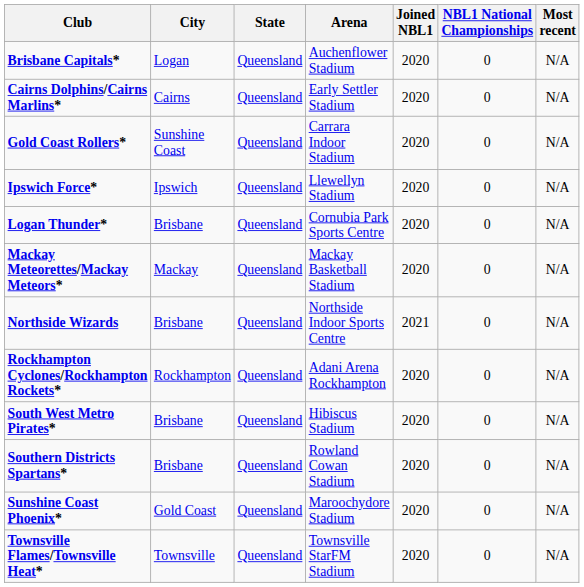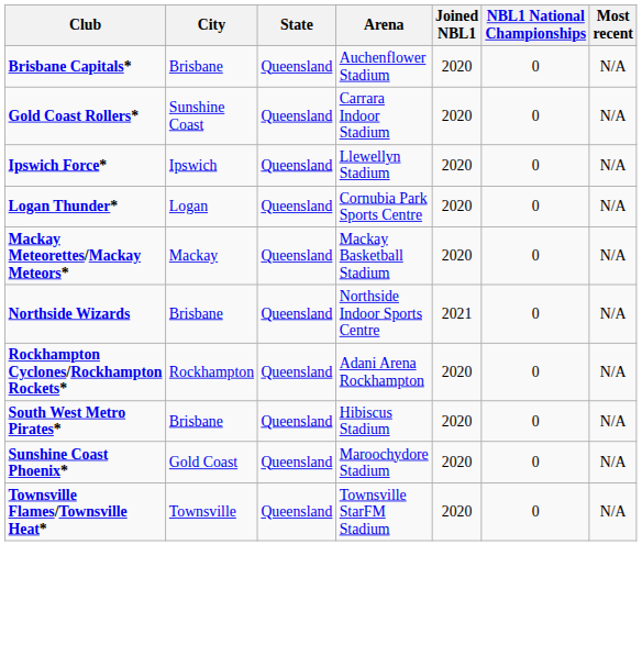Brisbane Capitals* | City: Logan -> Brisbane
- row: Cairns Dolphins/Cairns Marlins* | Cairns | Queensland | Early Settler Stadium | 2020 | 0 | N/A
Logan Thunder* | City: Brisbane -> Logan
- row: Southern Districts Spartans* | Brisbane | Queensland | Rowland Cowan Stadium | 2020 | 0 | N/A
